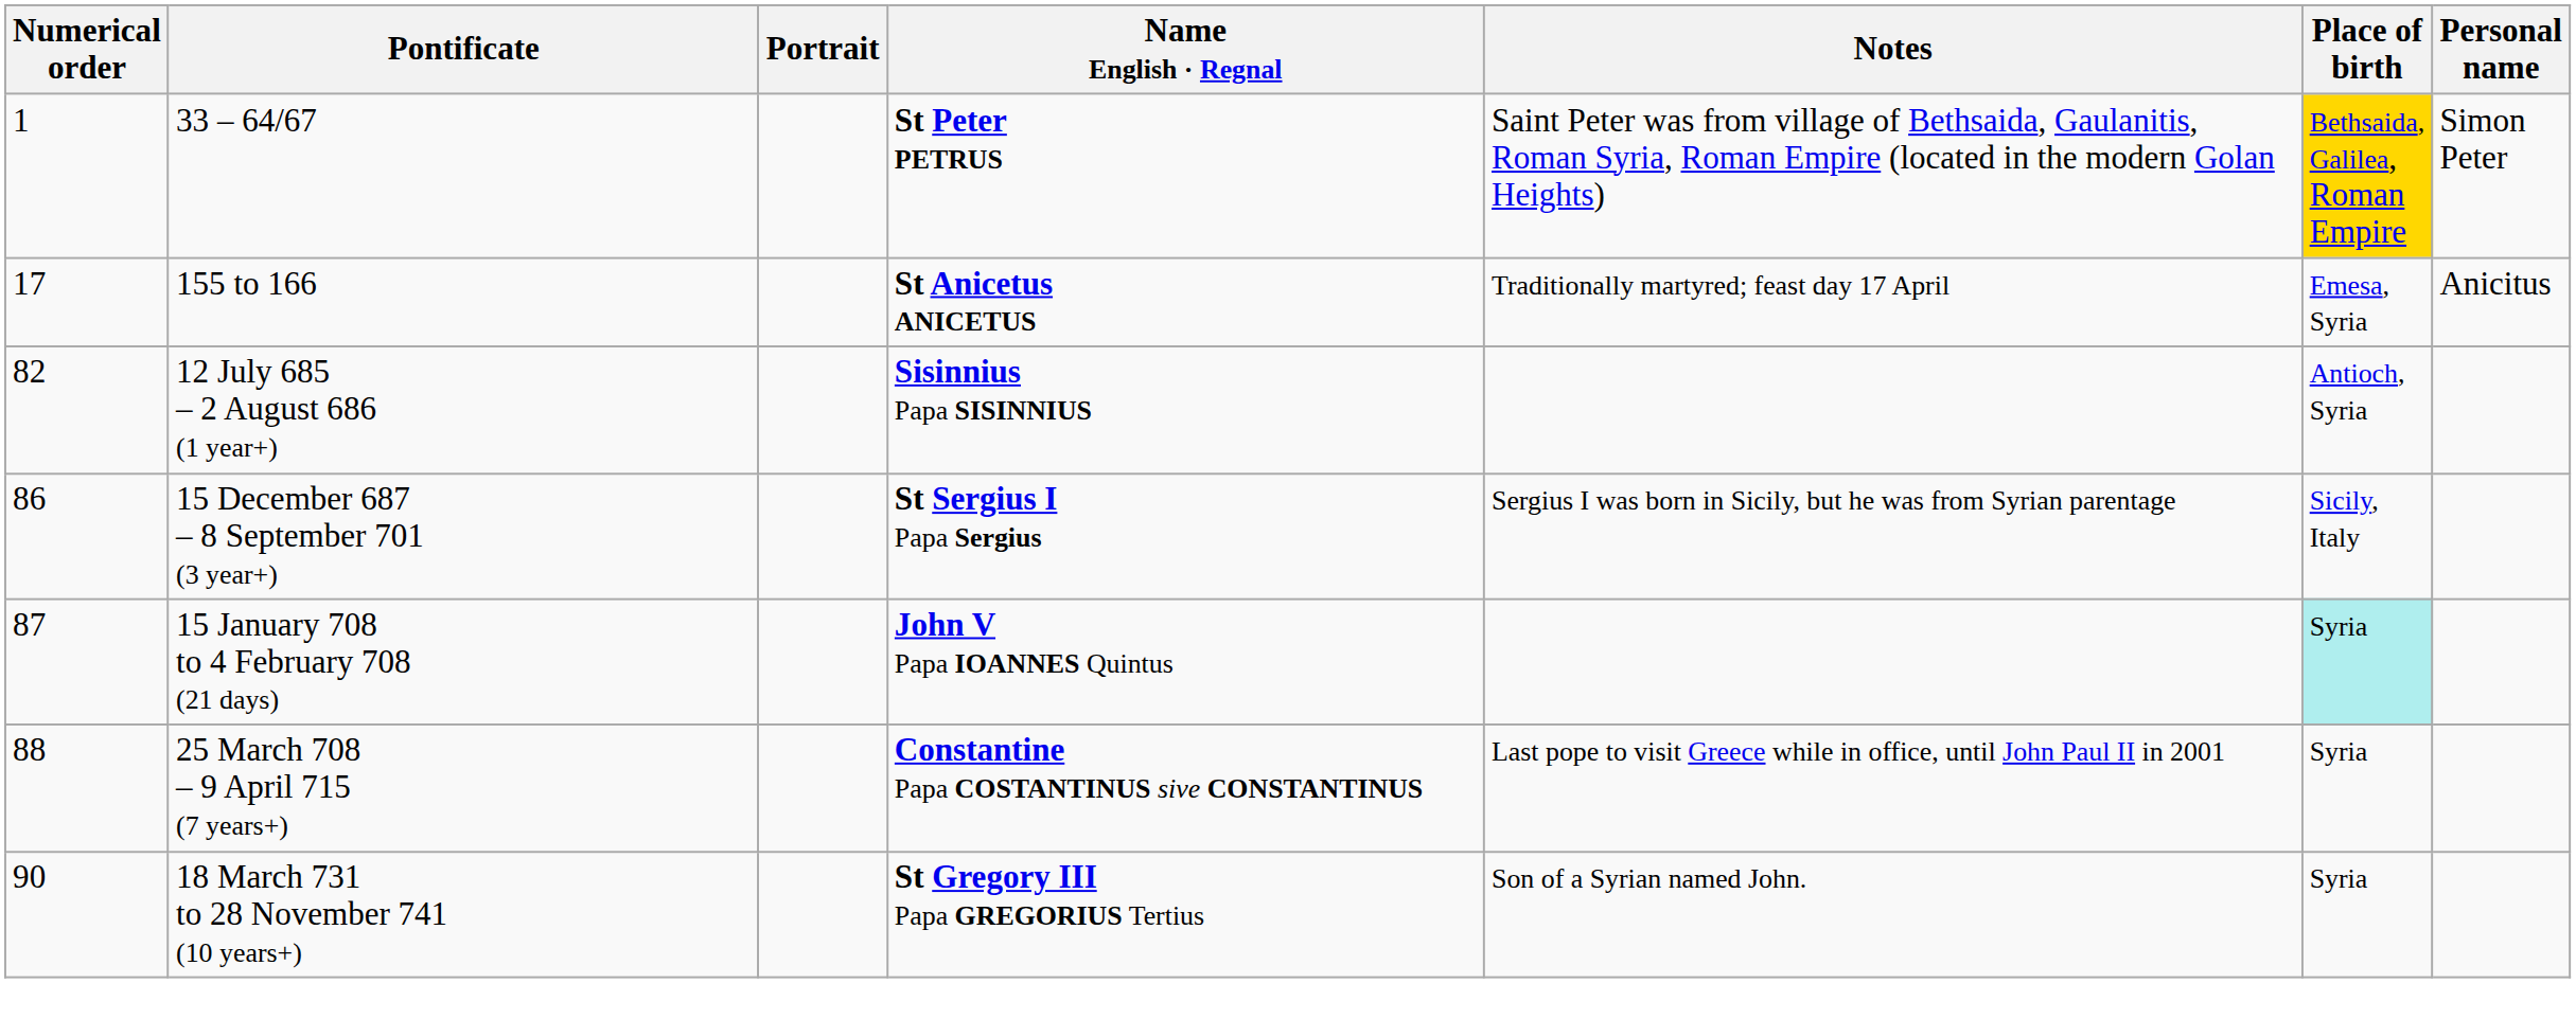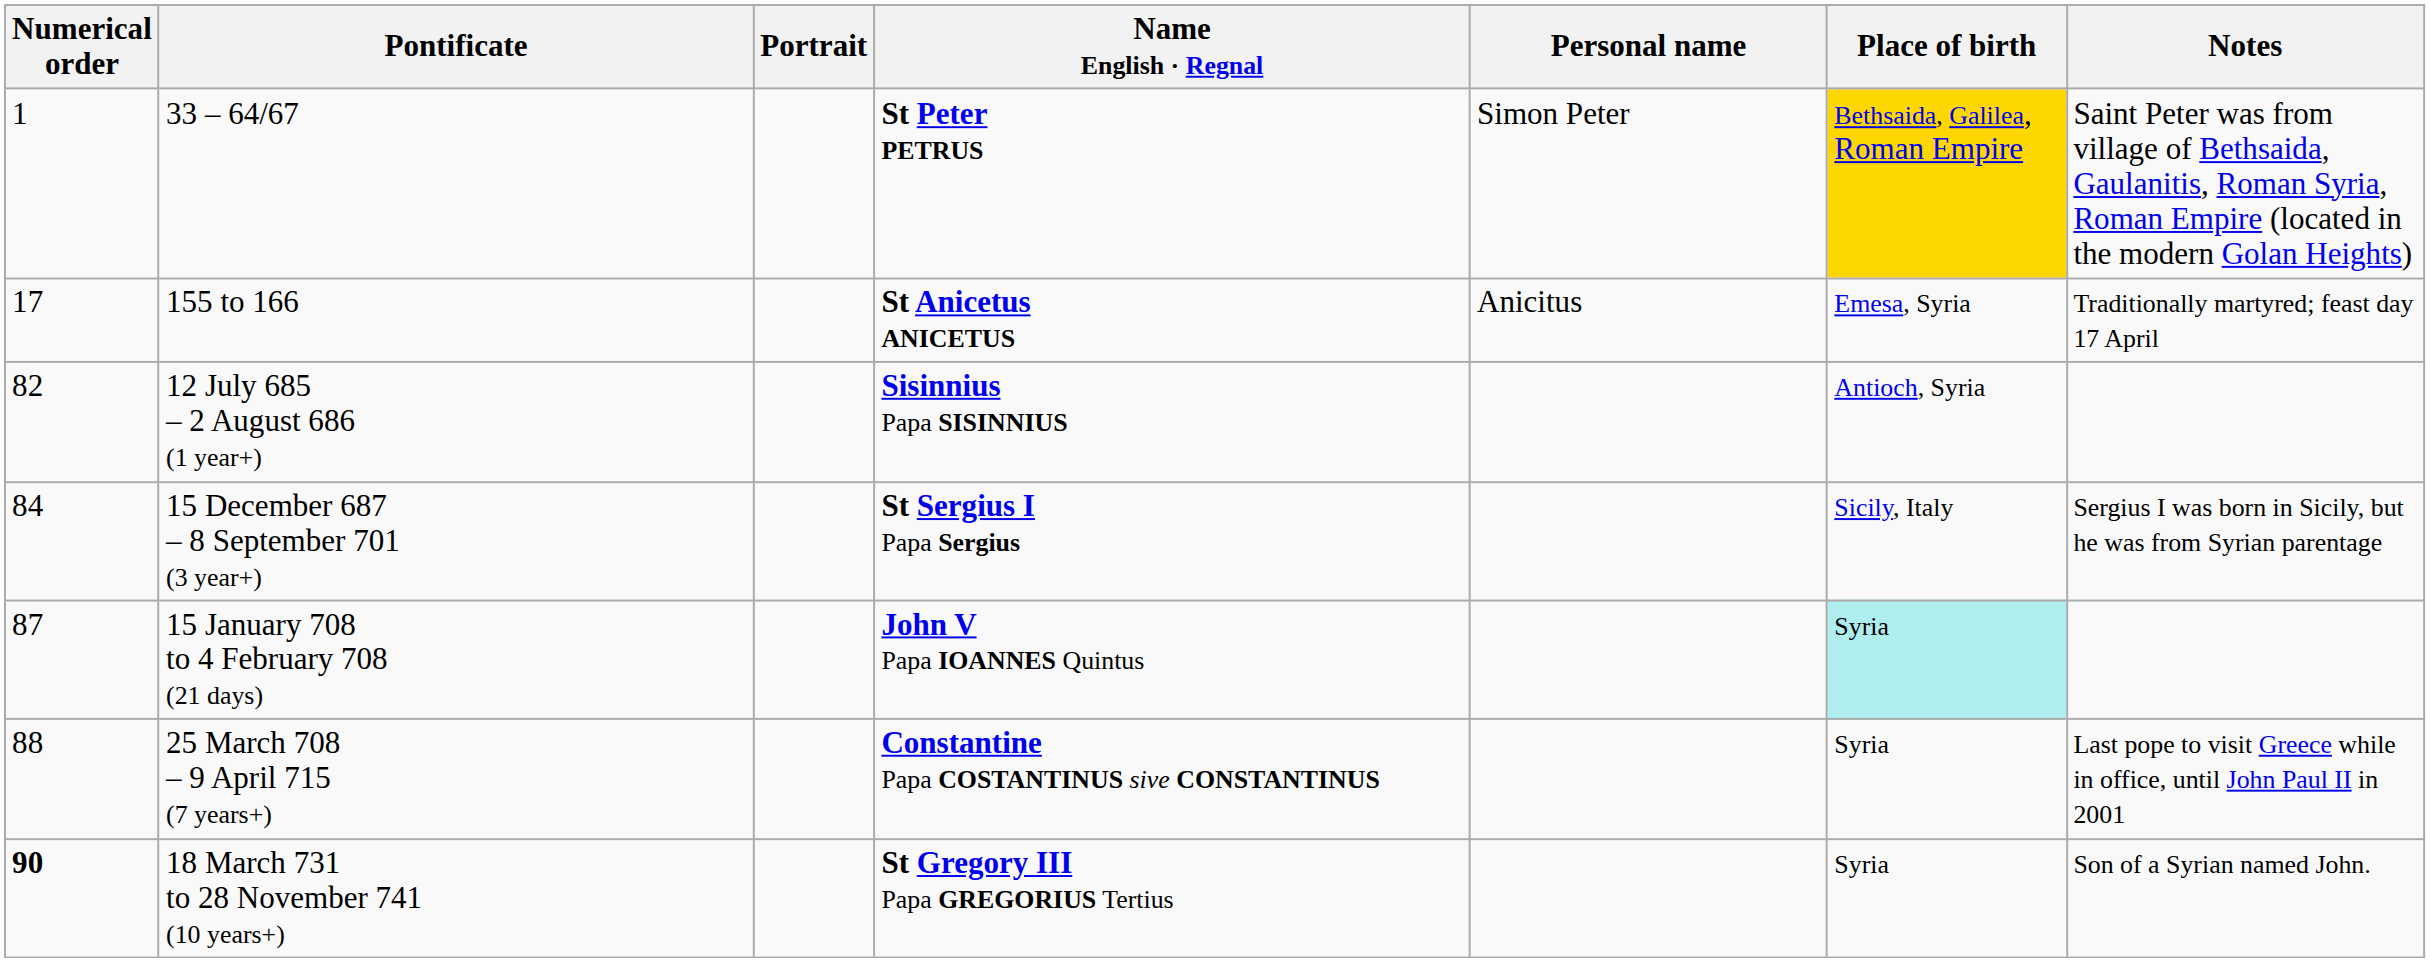columns swapped: Personal name <-> Notes
15 December 687 – 8 September 701 (3 year+) | Numerical order: 86 -> 84
18 March 731 to 28 November 741 (10 years+) | Numerical order: normal -> bold
